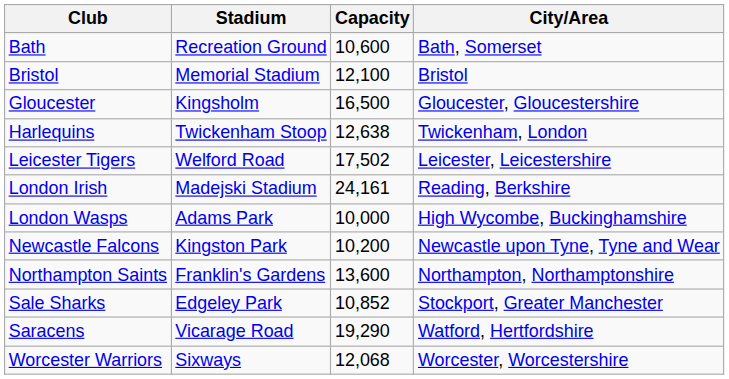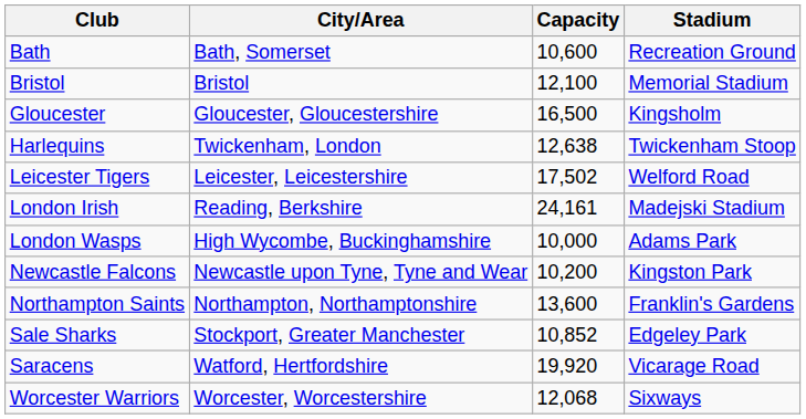columns swapped: Stadium <-> City/Area
Saracens | Capacity: 19,290 -> 19,920
